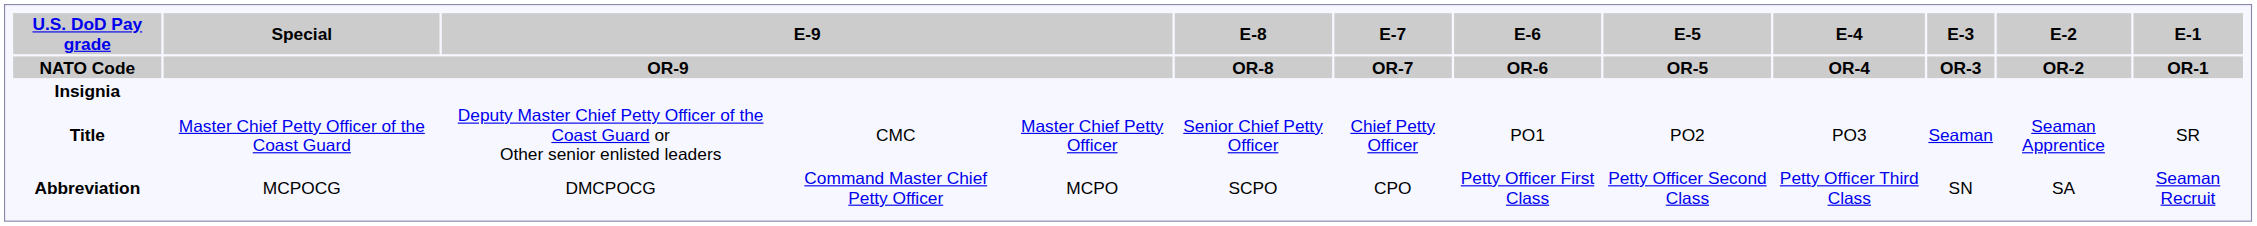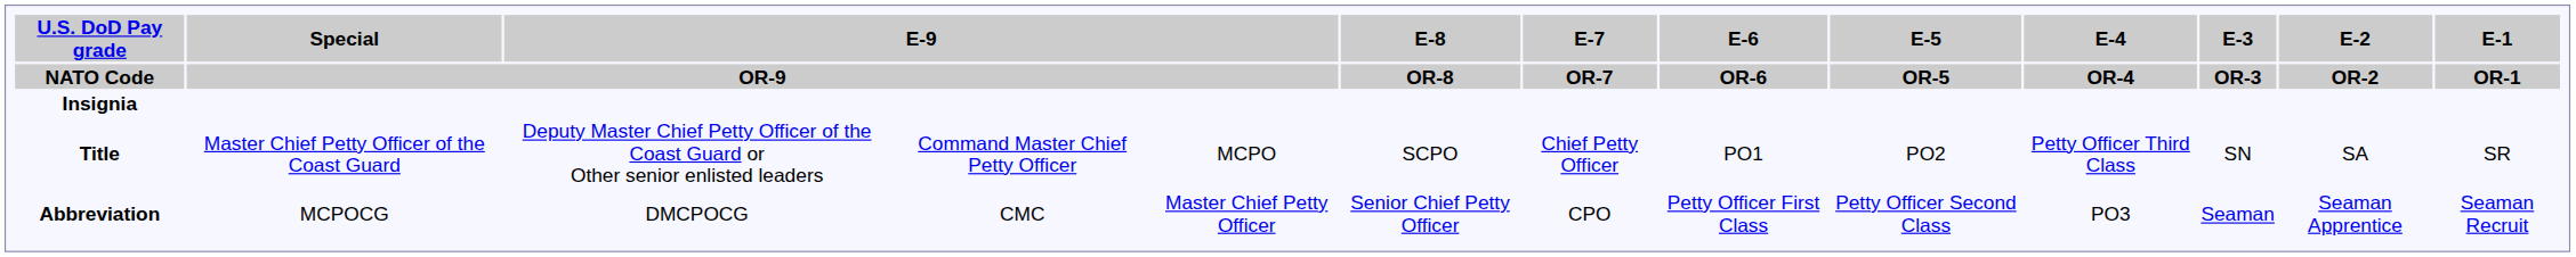Title | column 4: CMC -> Command Master Chief Petty Officer
Title | column 5: Master Chief Petty Officer -> MCPO
Title | E-8 / OR-8: Senior Chief Petty Officer -> SCPO
Title | E-4 / OR-4: PO3 -> Petty Officer Third Class
Title | E-3 / OR-3: Seaman -> SN
Title | E-2 / OR-2: Seaman Apprentice -> SA
Abbreviation | column 4: Command Master Chief Petty Officer -> CMC
Abbreviation | column 5: MCPO -> Master Chief Petty Officer
Abbreviation | E-8 / OR-8: SCPO -> Senior Chief Petty Officer
Abbreviation | E-4 / OR-4: Petty Officer Third Class -> PO3
Abbreviation | E-3 / OR-3: SN -> Seaman
Abbreviation | E-2 / OR-2: SA -> Seaman Apprentice
